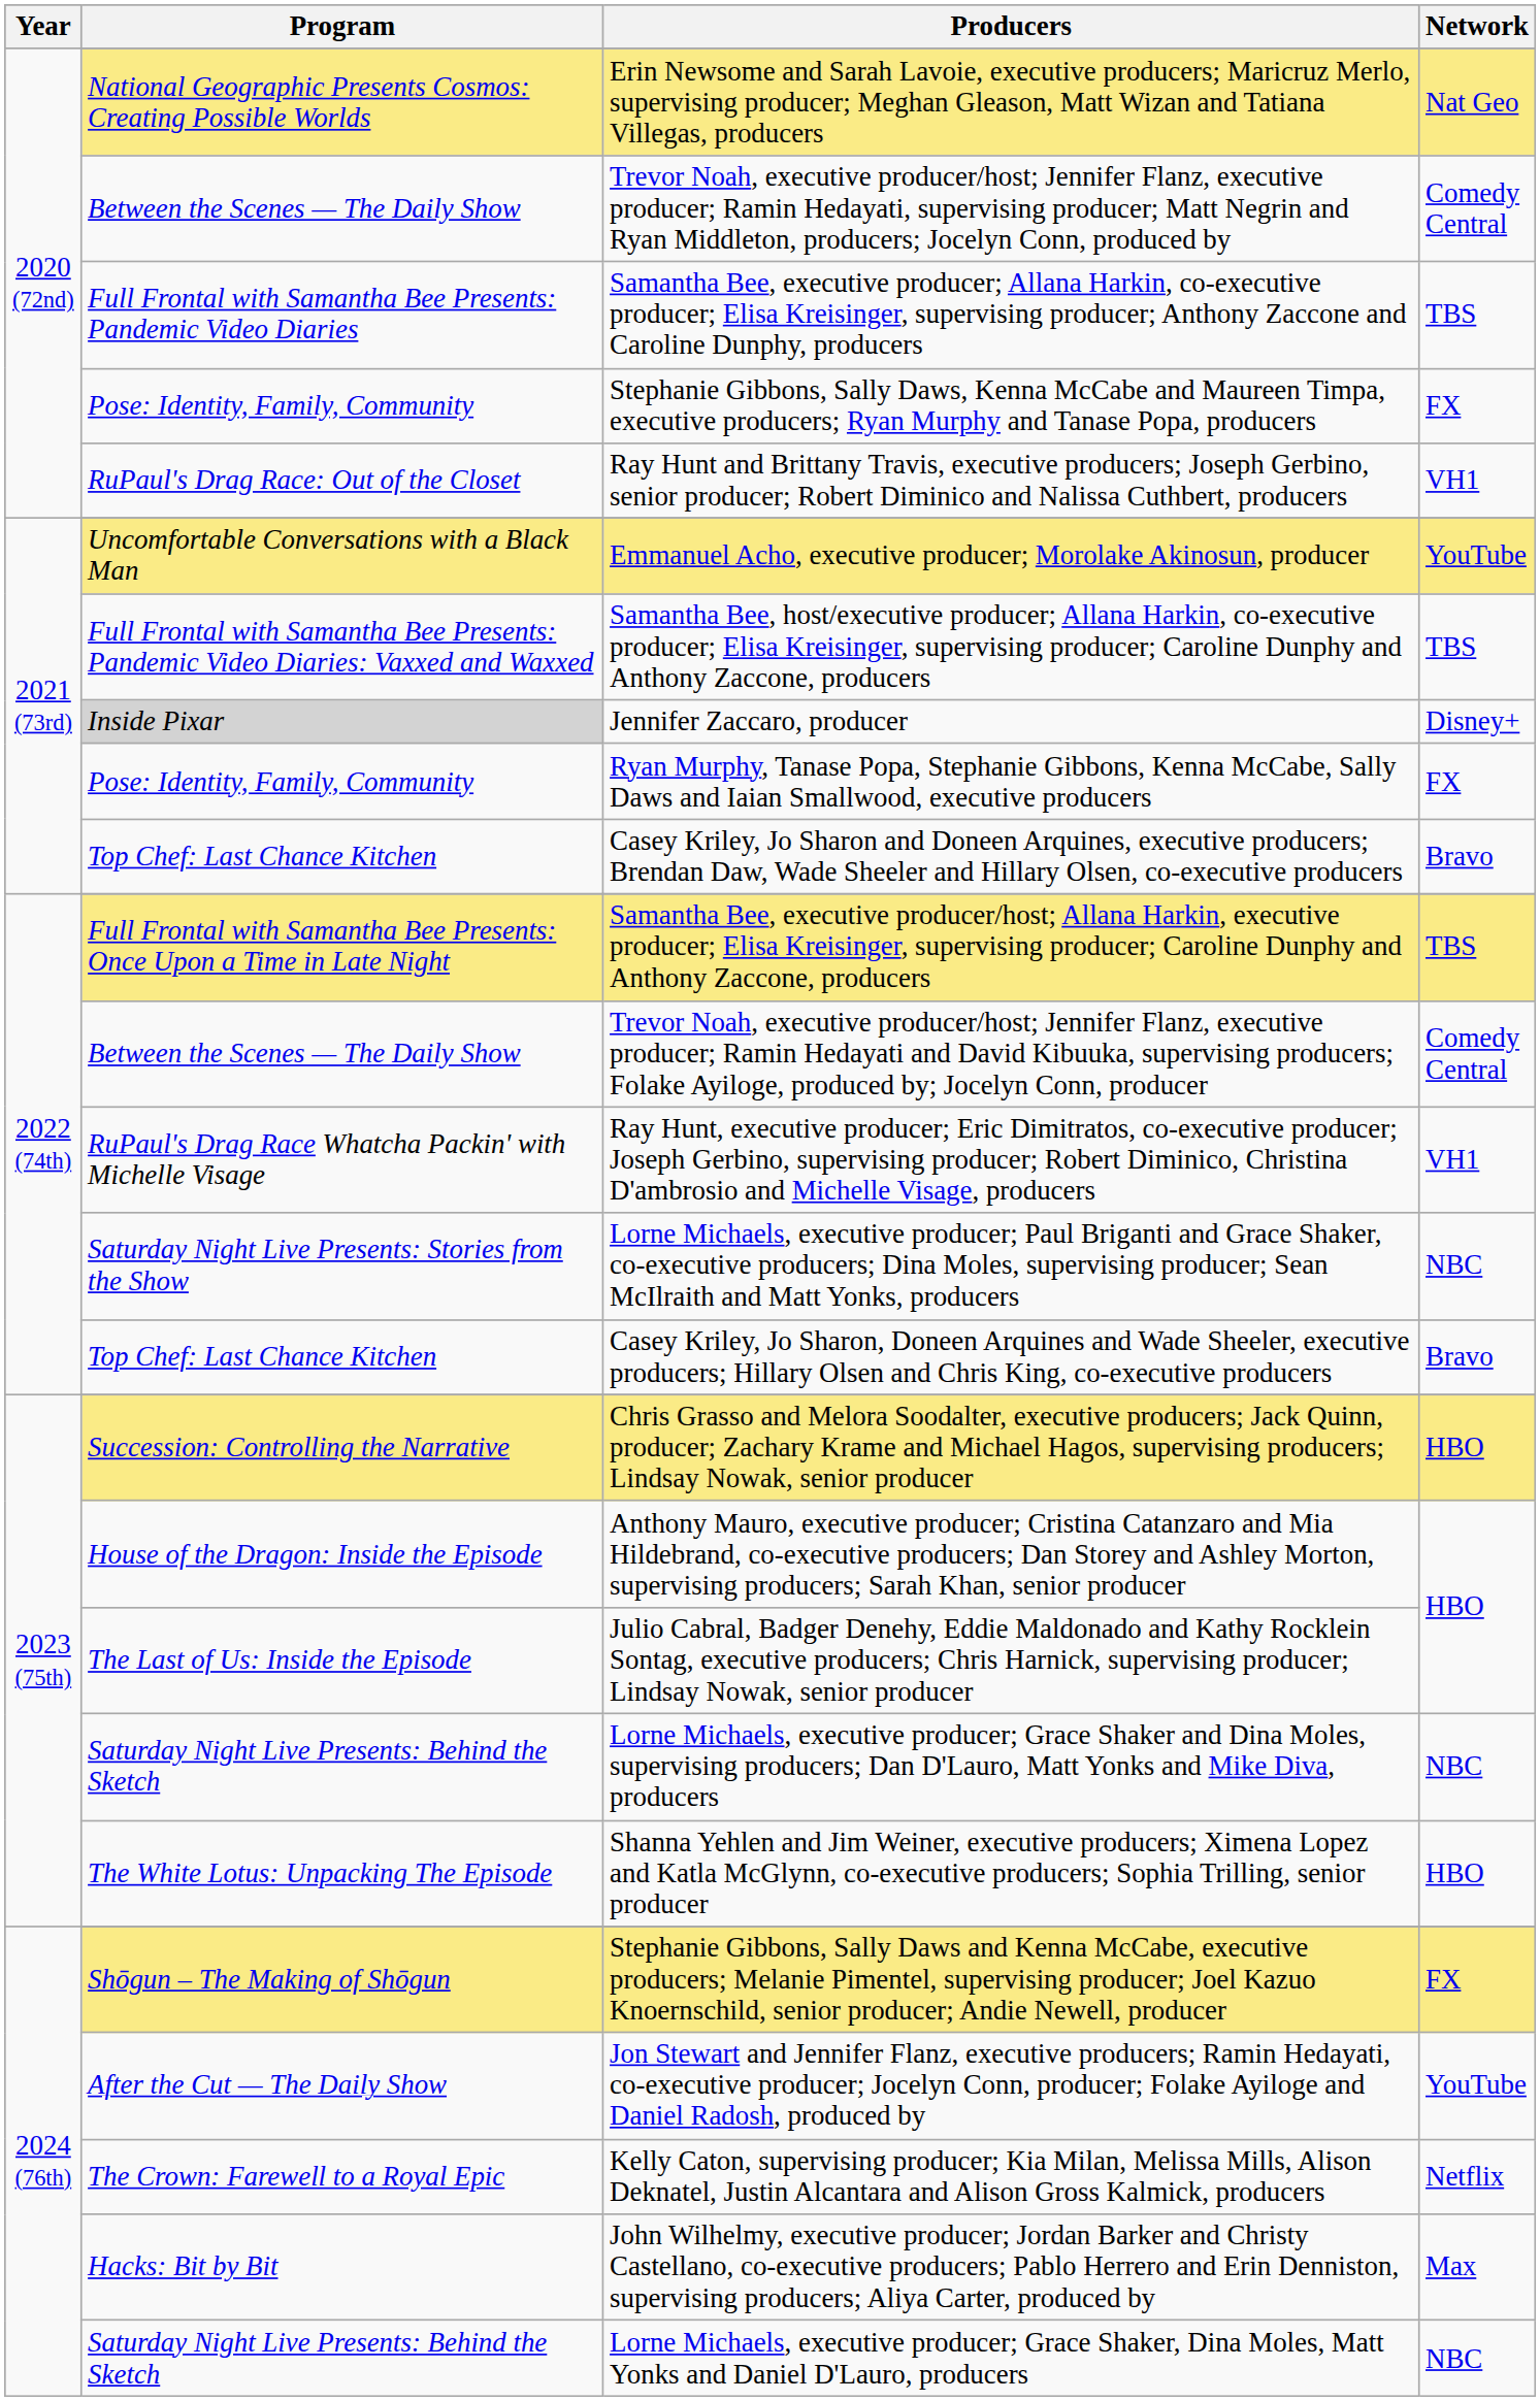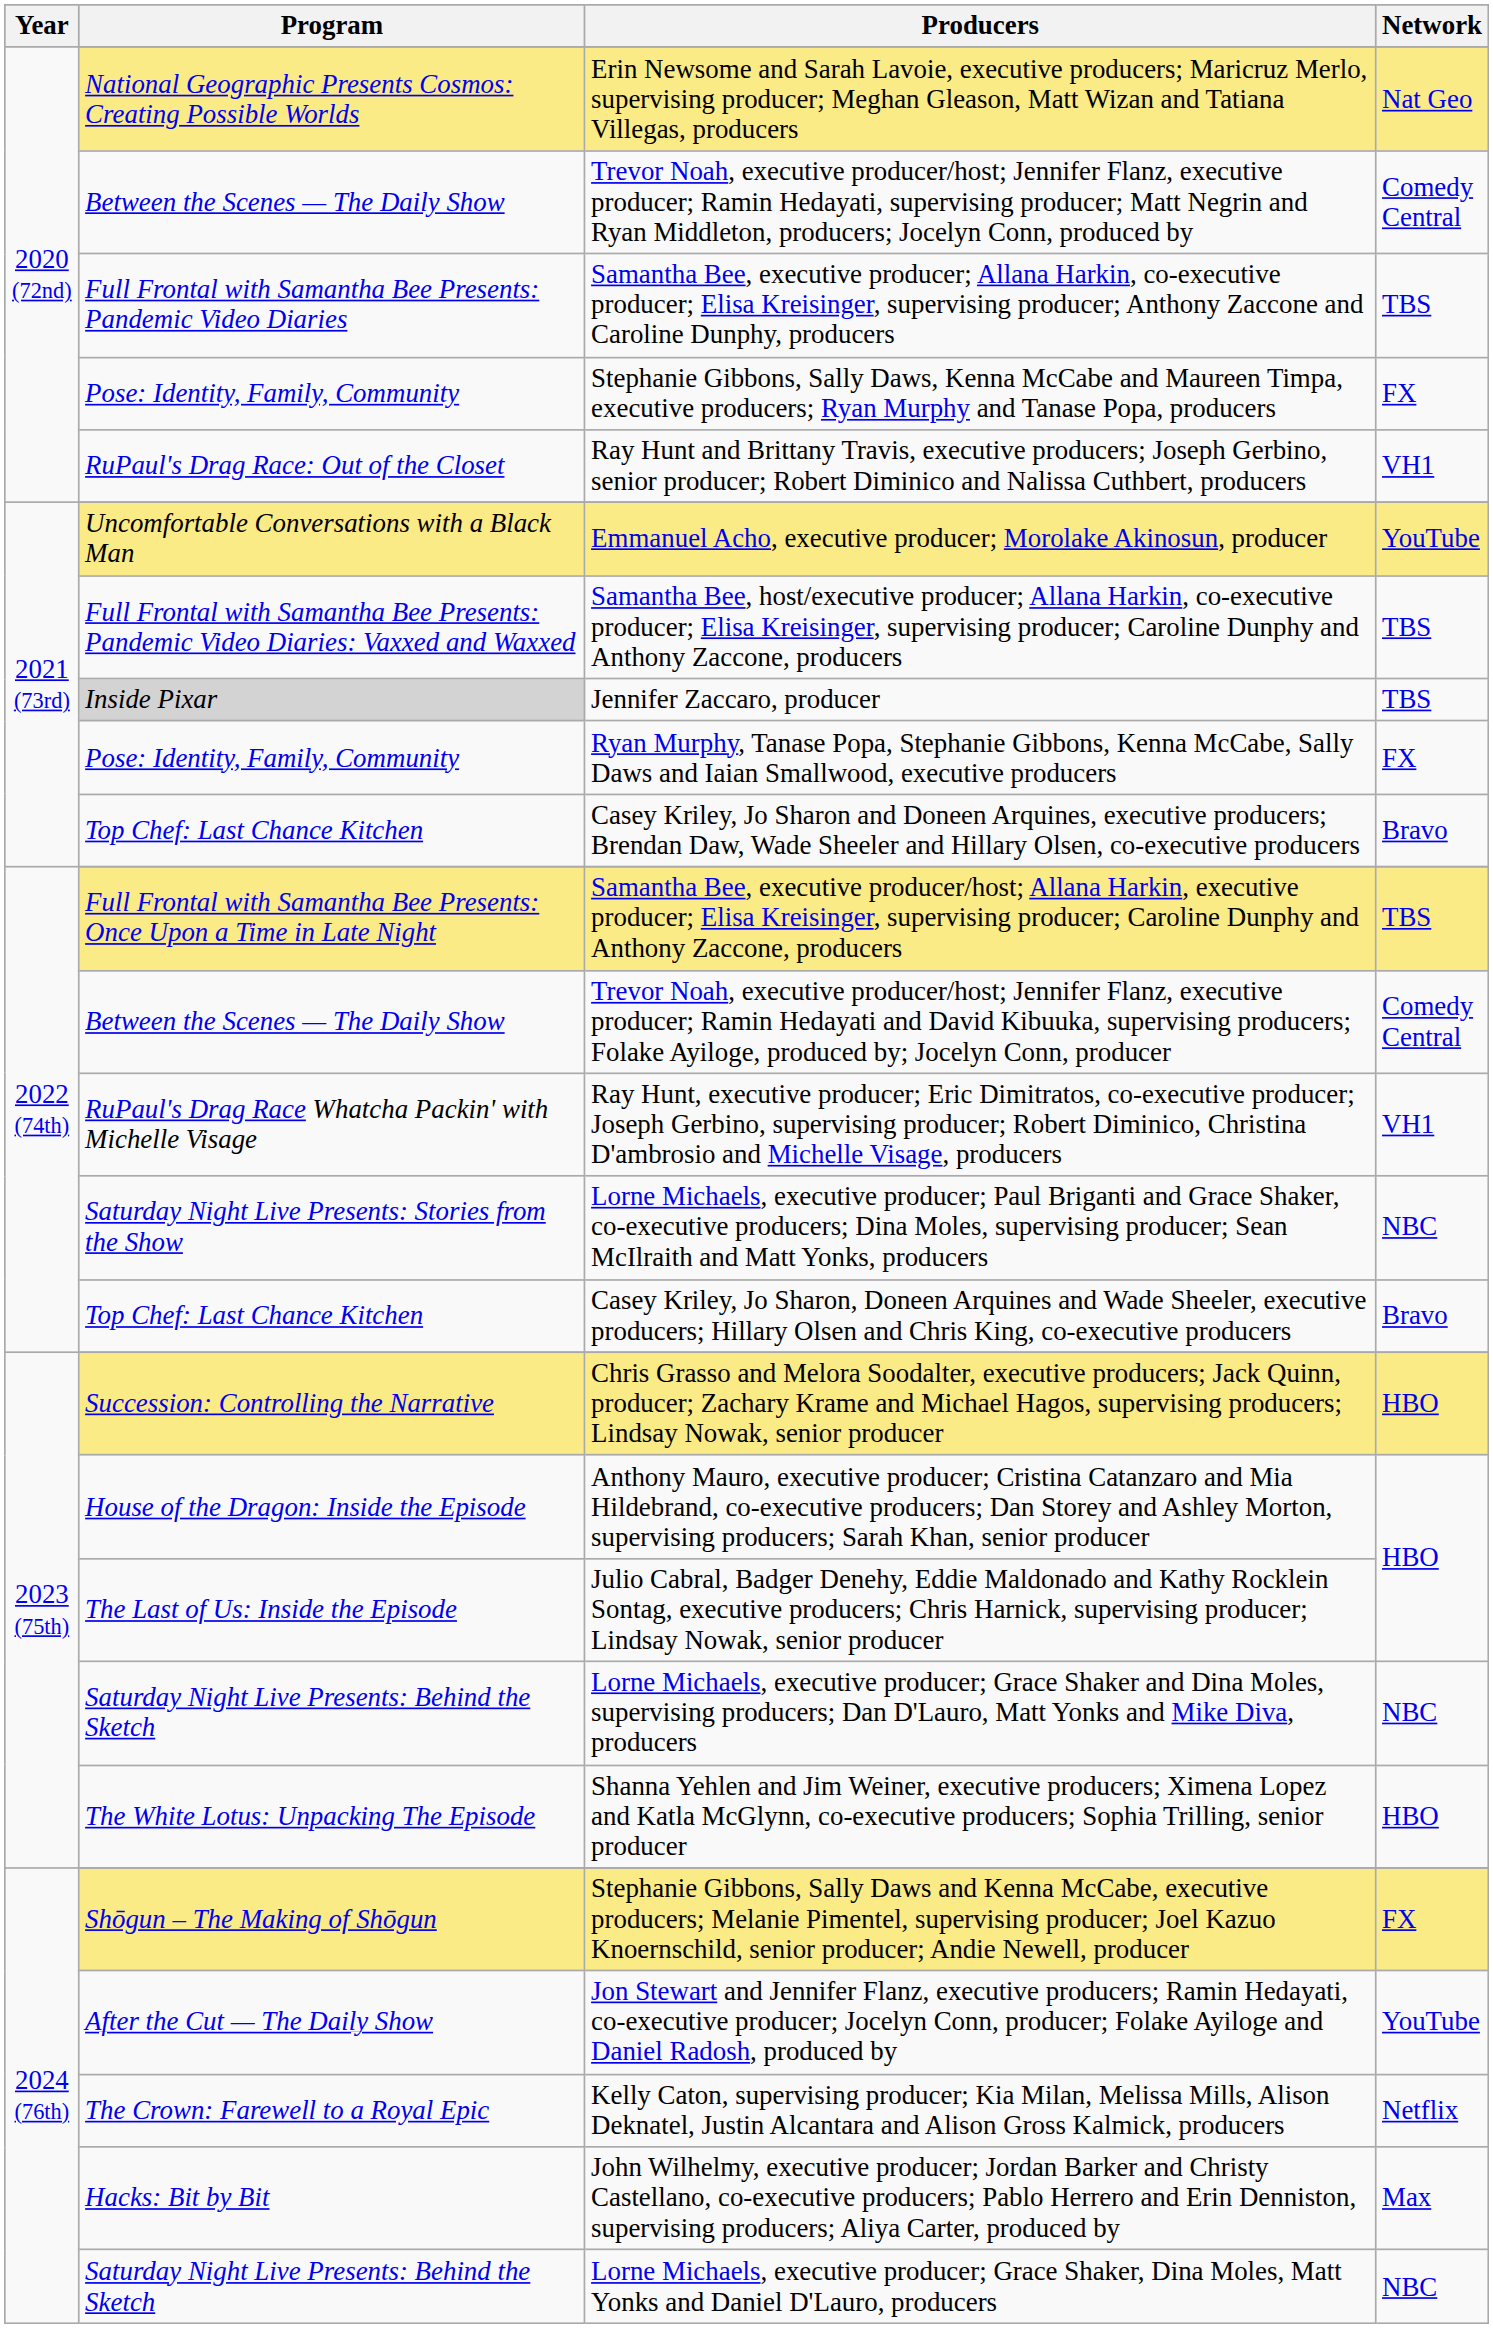Jennifer Zaccaro, producer | Network: Disney+ -> TBS
